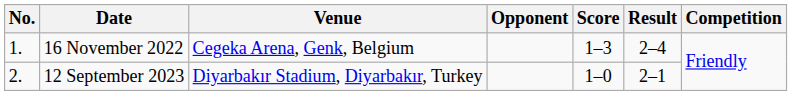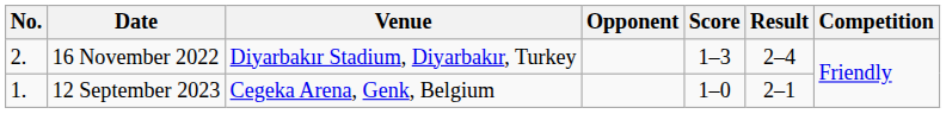16 November 2022 | No.: 1. -> 2.
16 November 2022 | Venue: Cegeka Arena, Genk, Belgium -> Diyarbakır Stadium, Diyarbakır, Turkey
12 September 2023 | No.: 2. -> 1.
12 September 2023 | Venue: Diyarbakır Stadium, Diyarbakır, Turkey -> Cegeka Arena, Genk, Belgium
